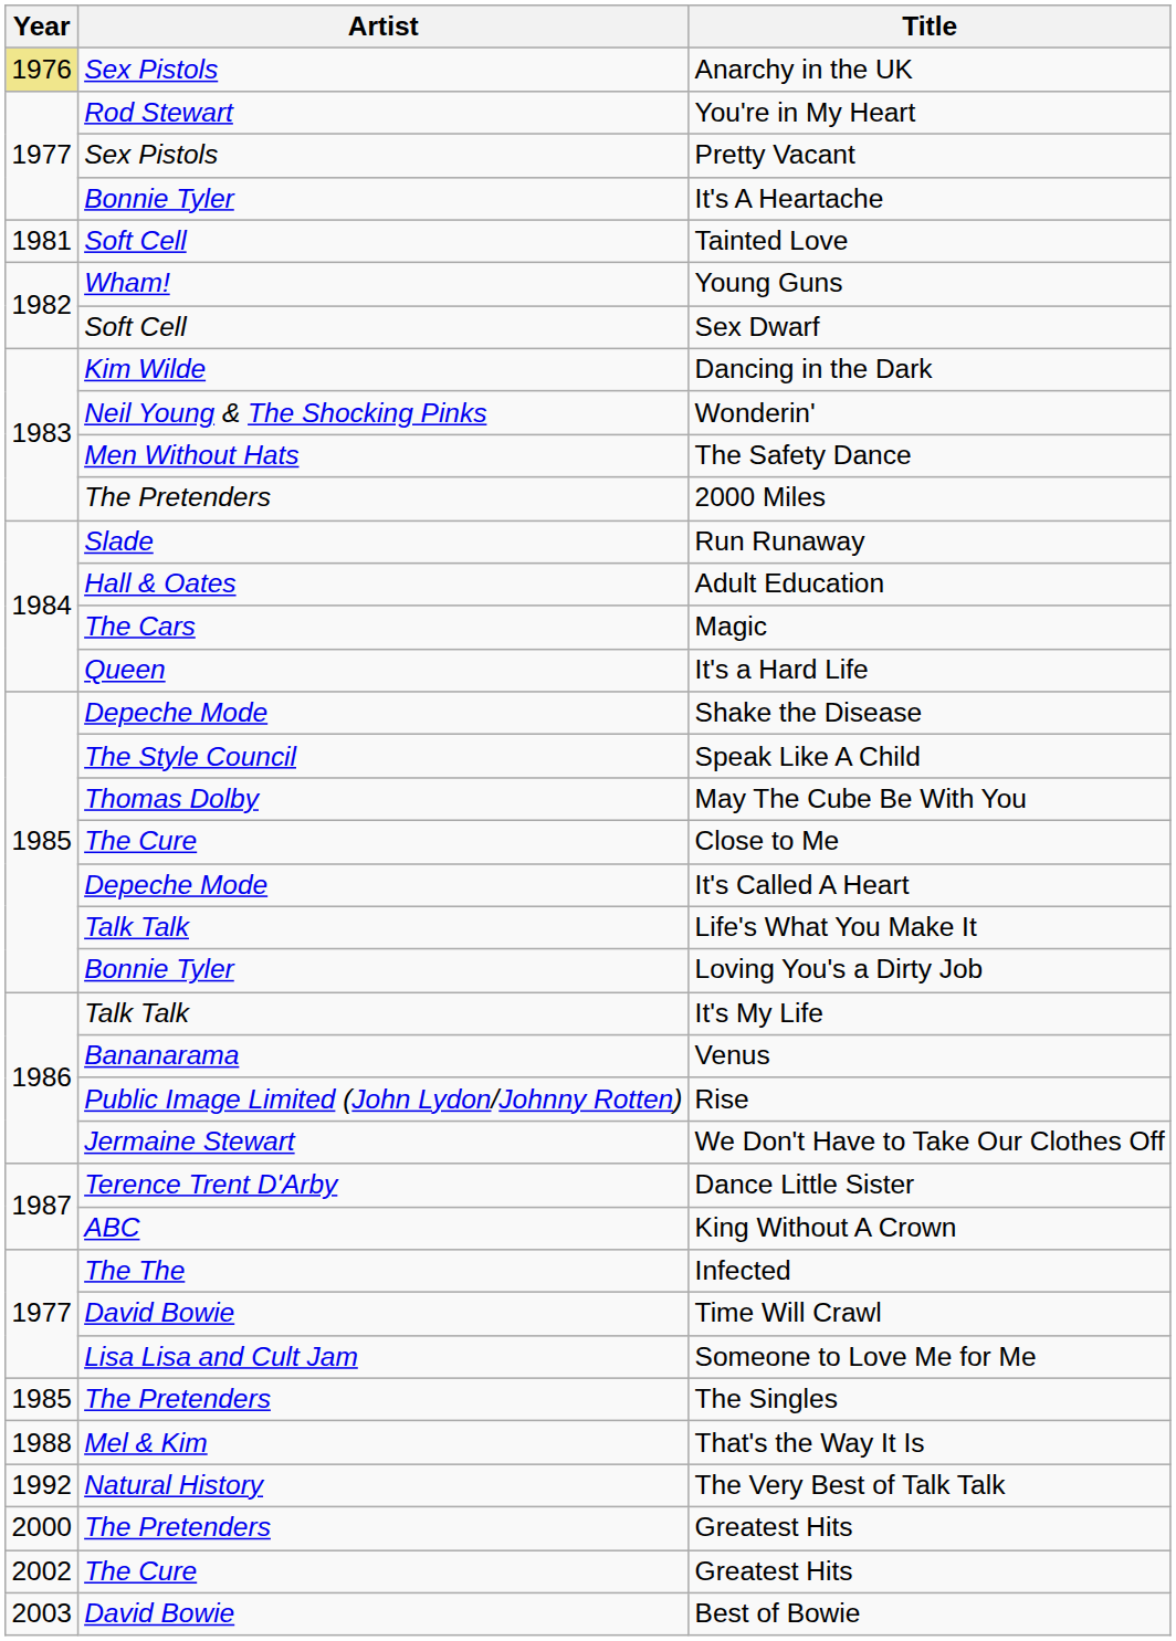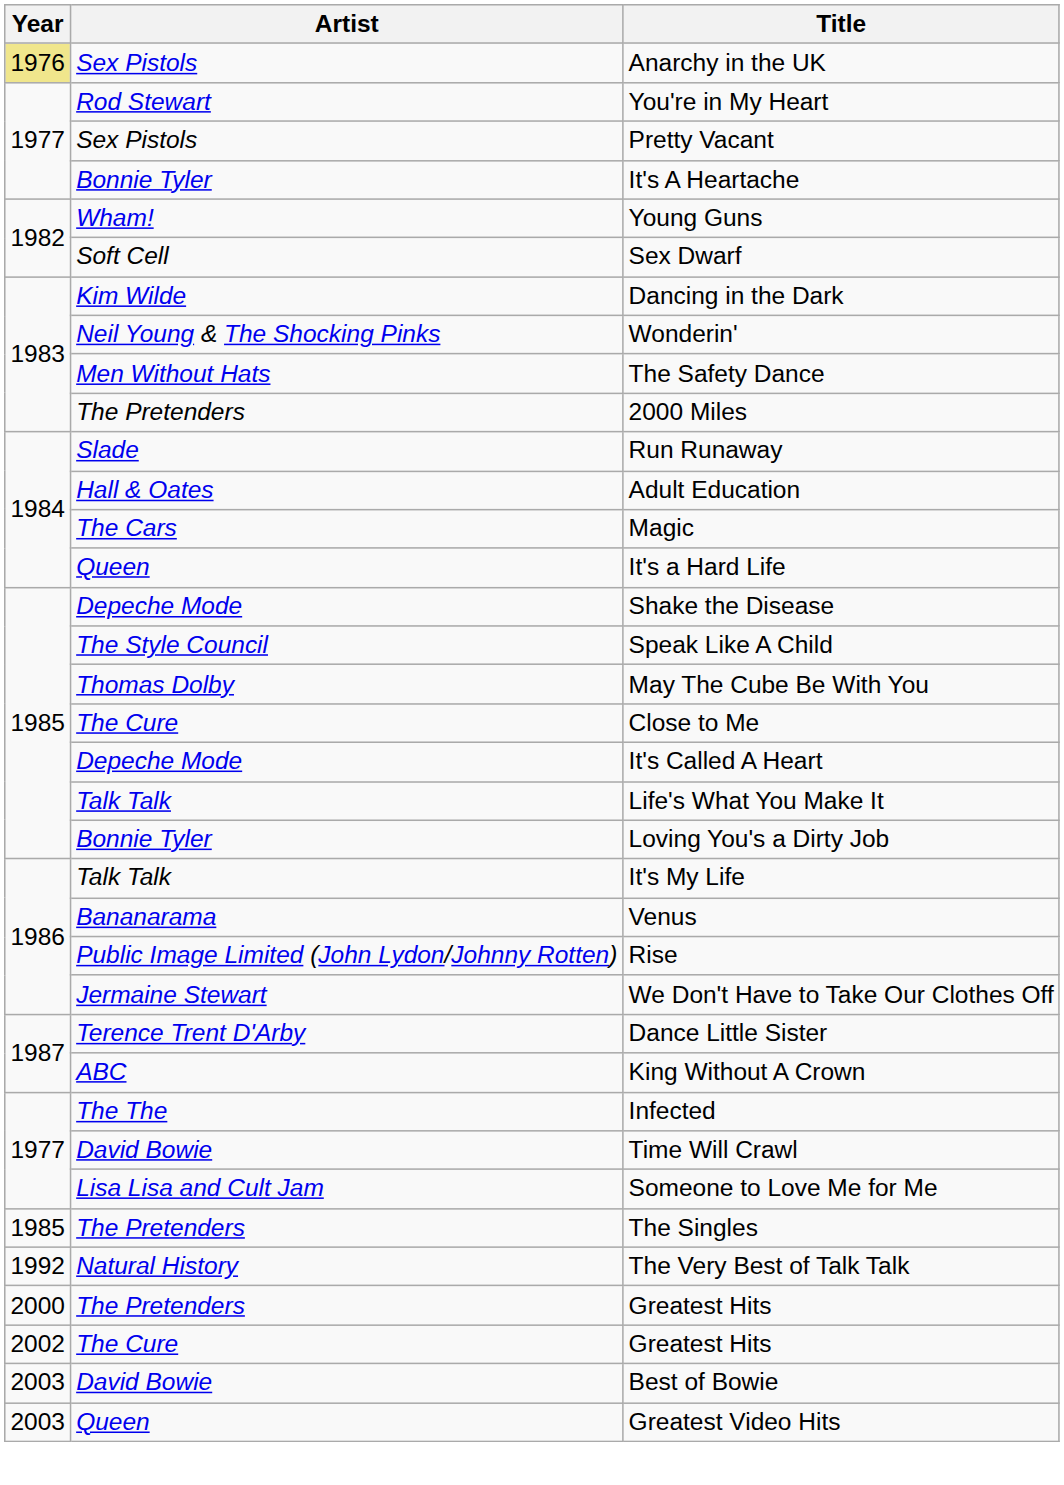- row: 1981 | Soft Cell | Tainted Love
- row: 1988 | Mel & Kim | That's the Way It Is
+ row: 2003 | Queen | Greatest Video Hits
